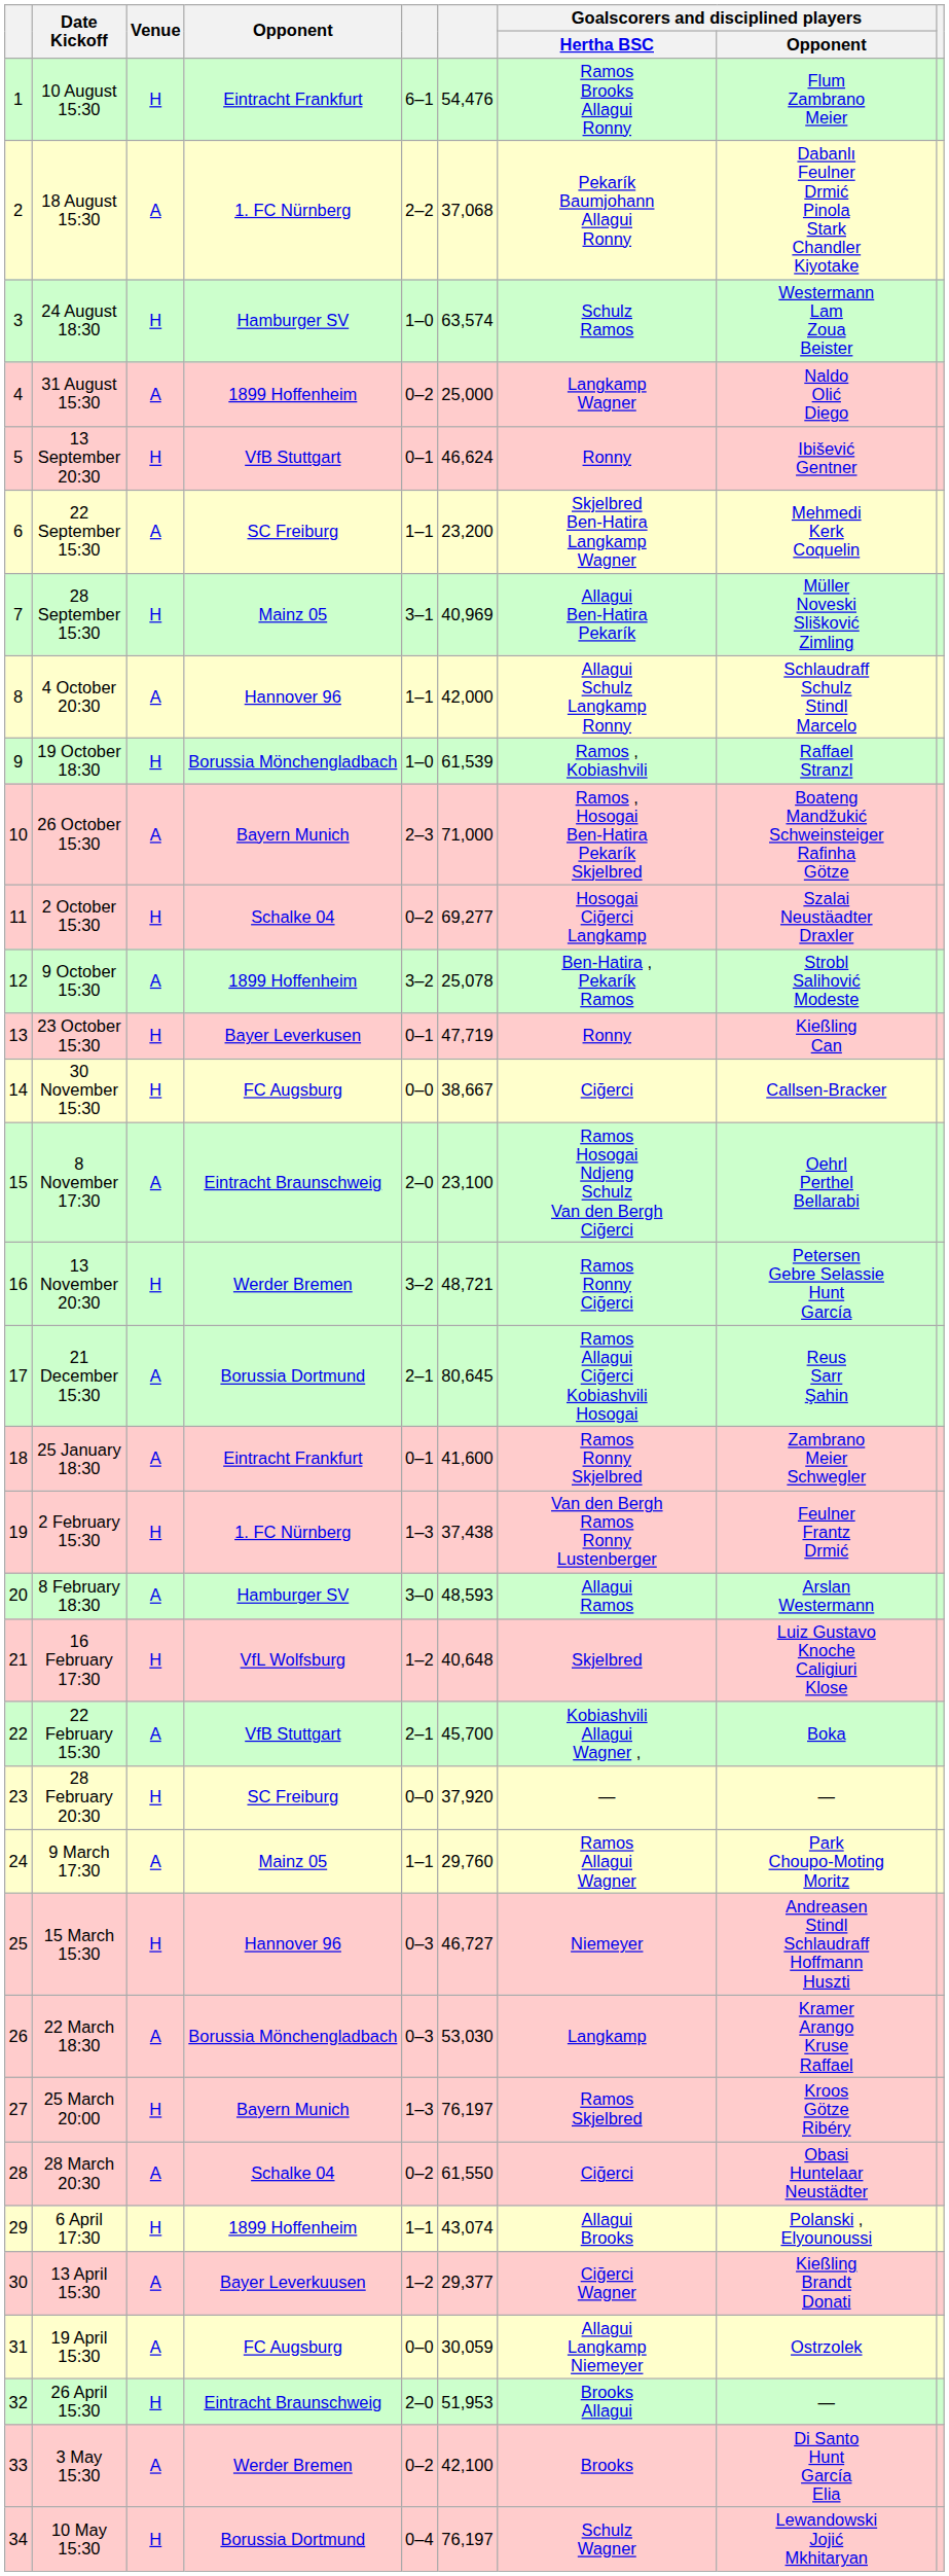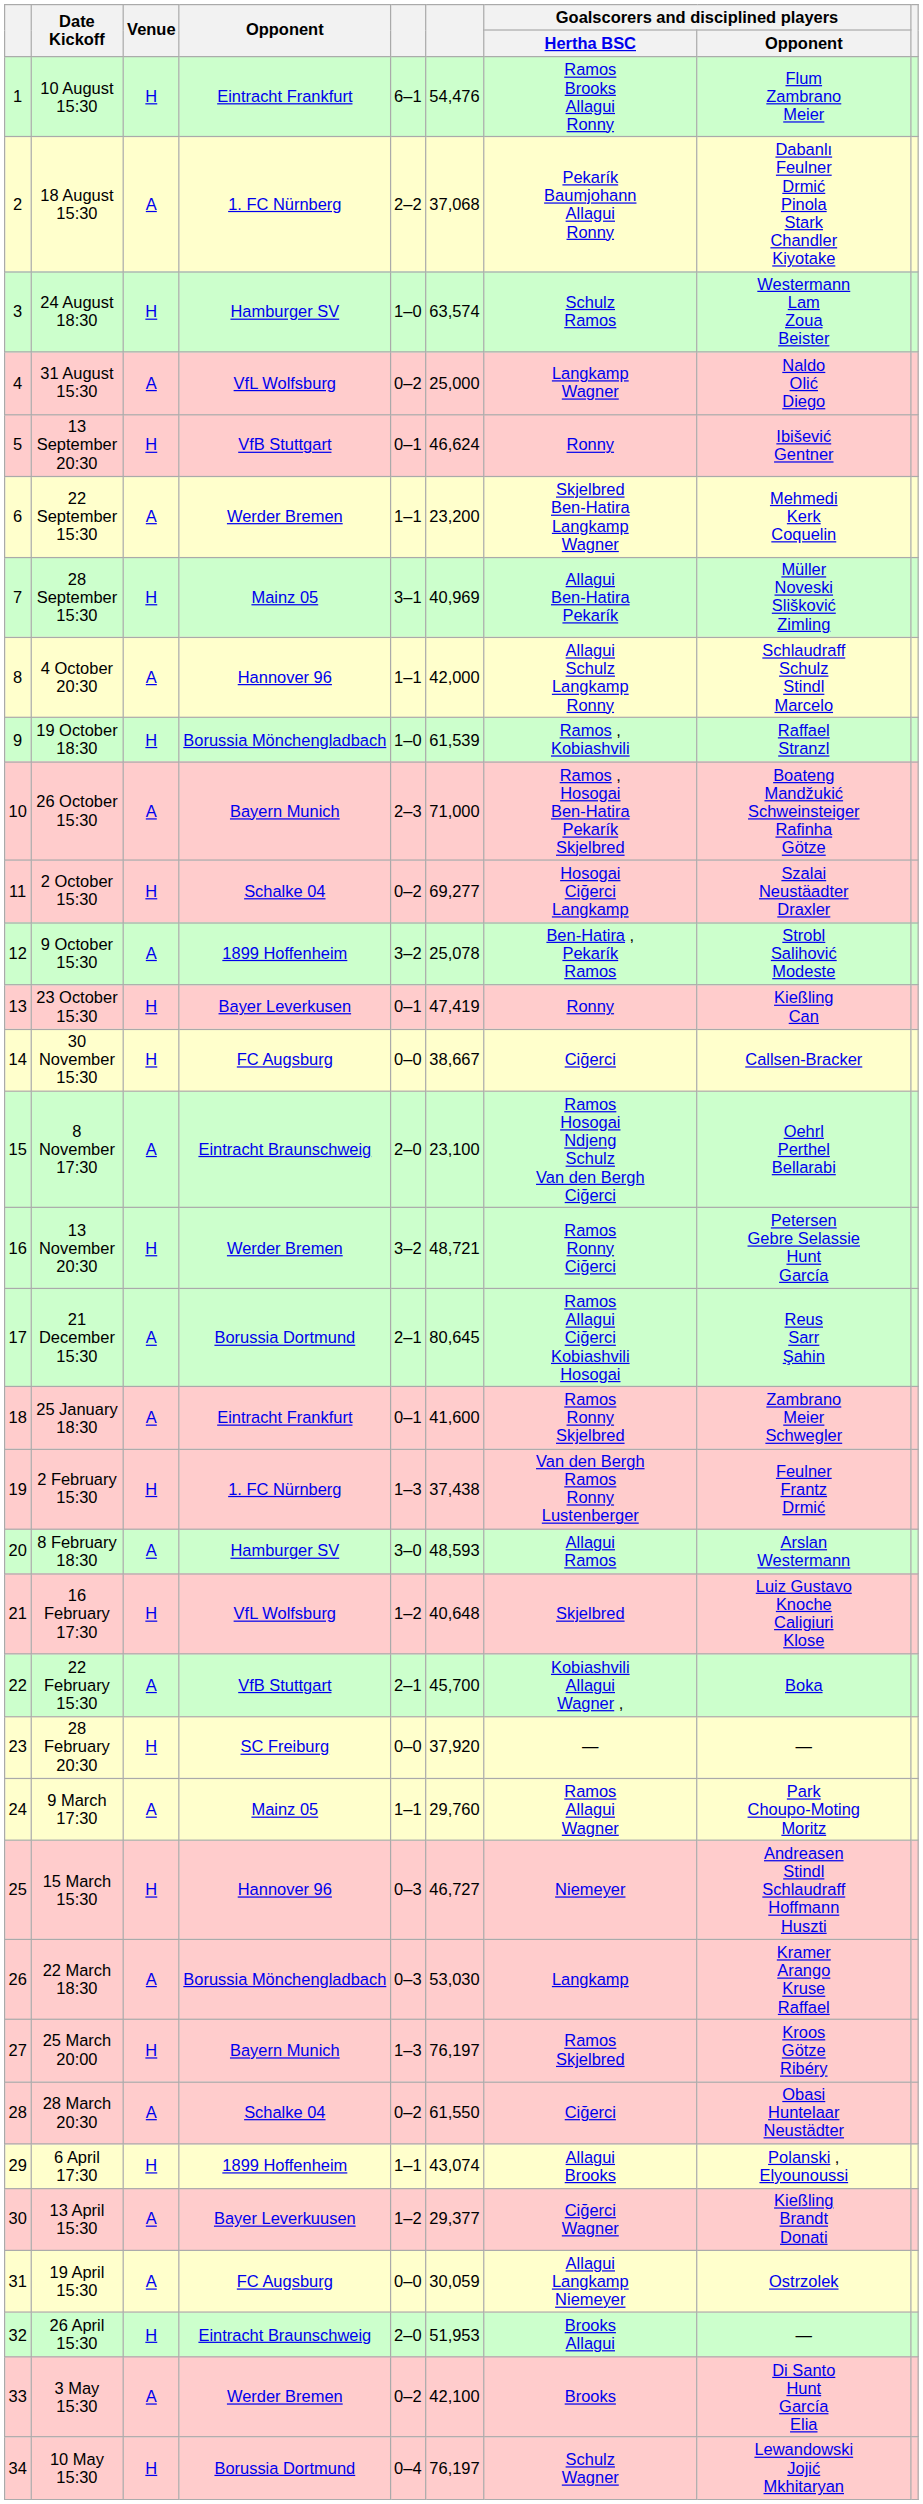31 August 15:30 | Opponent: 1899 Hoffenheim -> VfL Wolfsburg
22 September 15:30 | Opponent: SC Freiburg -> Werder Bremen
23 October 15:30 | column 6: 47,719 -> 47,419
